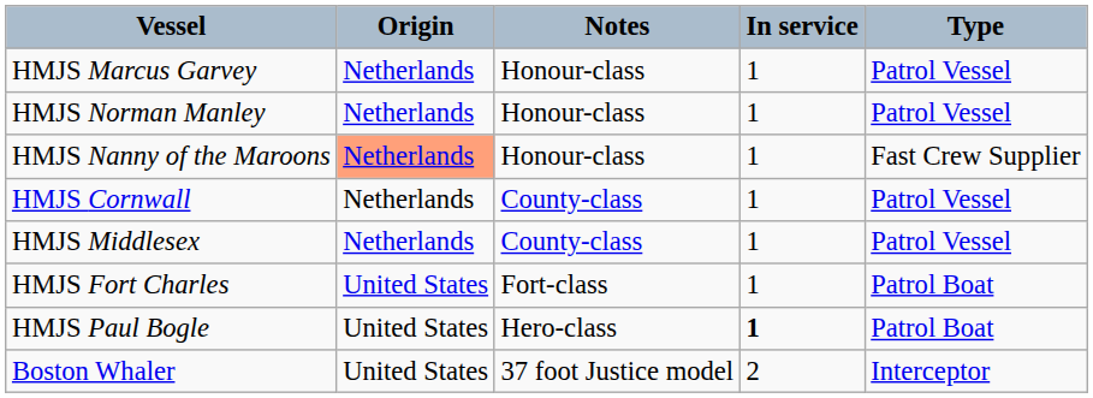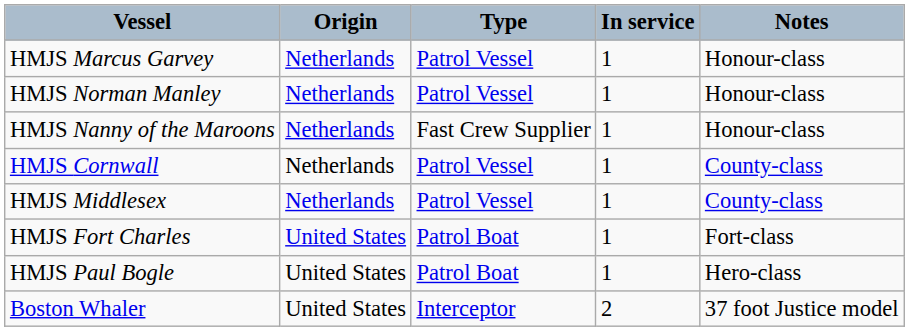columns swapped: Type <-> Notes
HMJS Nanny of the Maroons | Origin: lightsalmon background -> no background
HMJS Paul Bogle | In service: bold -> normal
